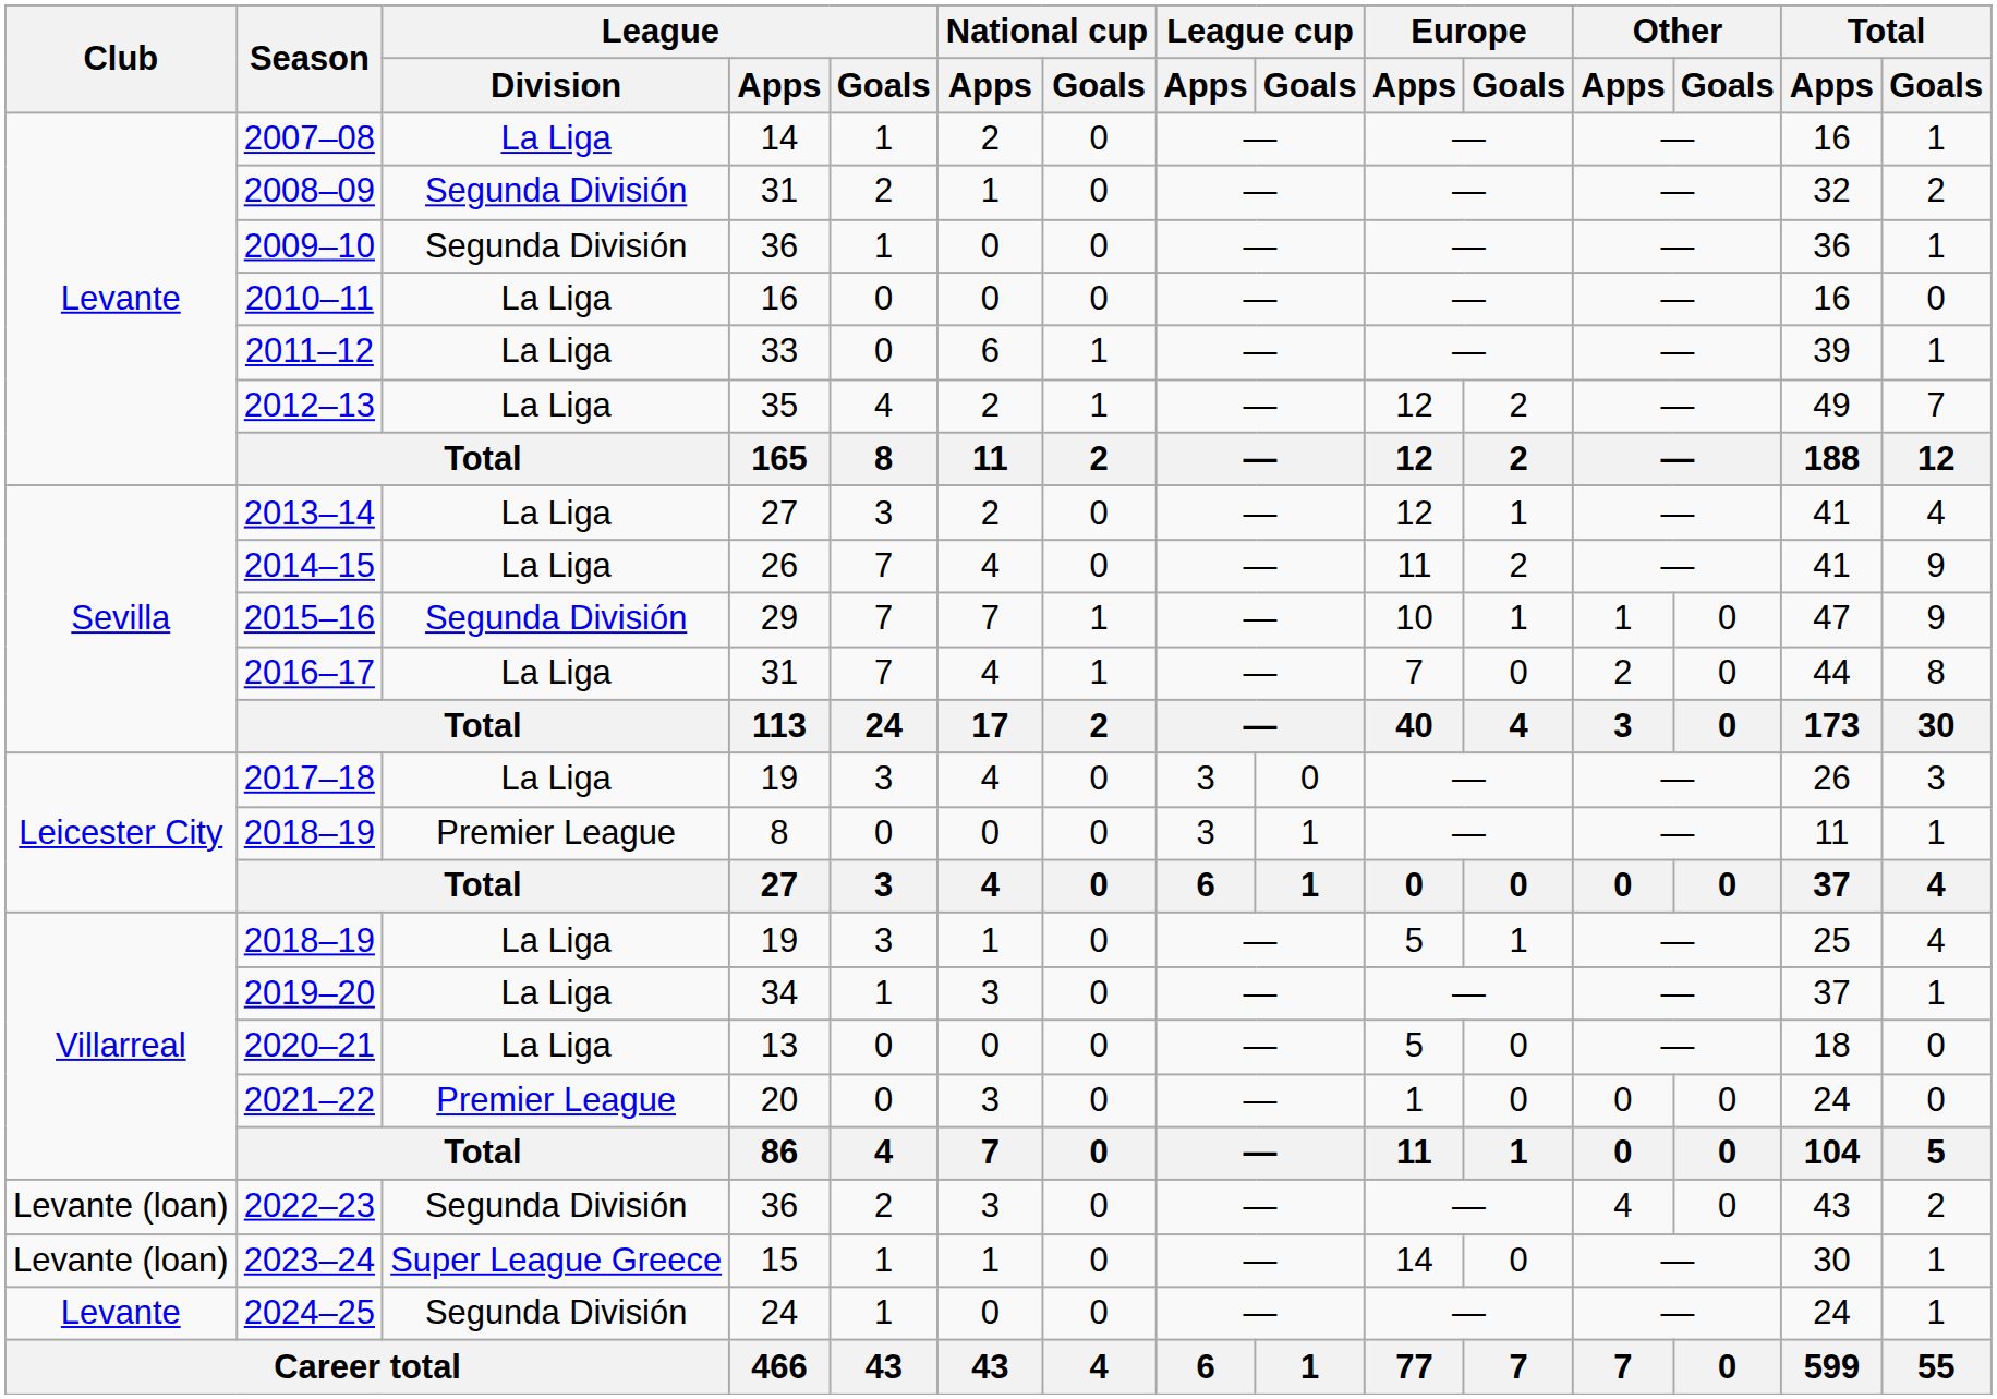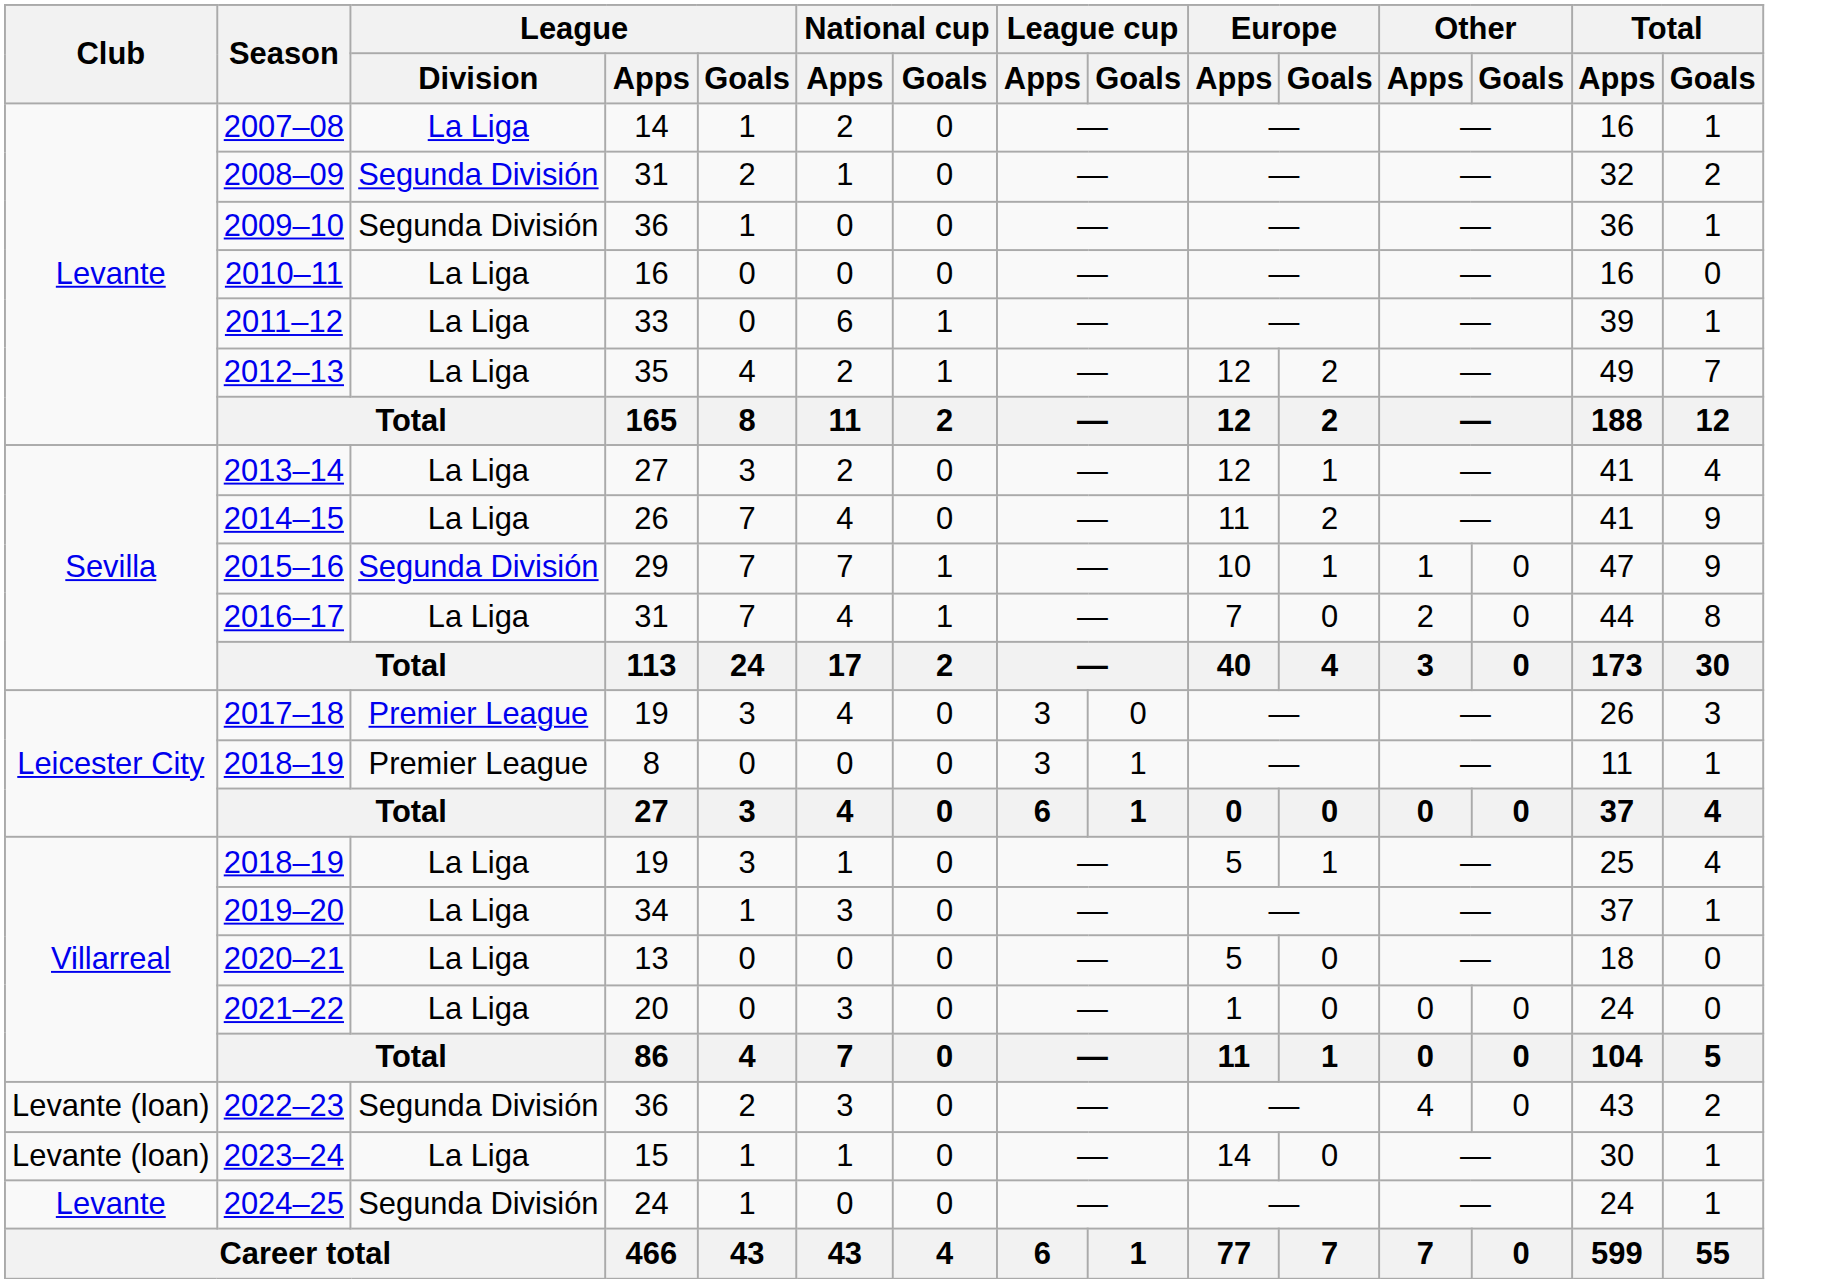2017–18 | League / Division: La Liga -> Premier League
2021–22 | League / Division: Premier League -> La Liga
2023–24 | League / Division: Super League Greece -> La Liga
